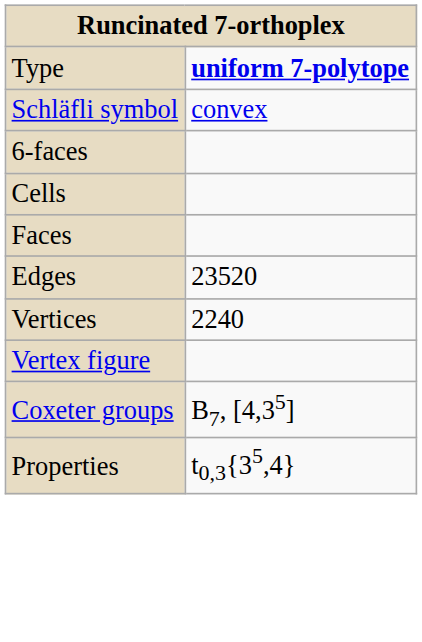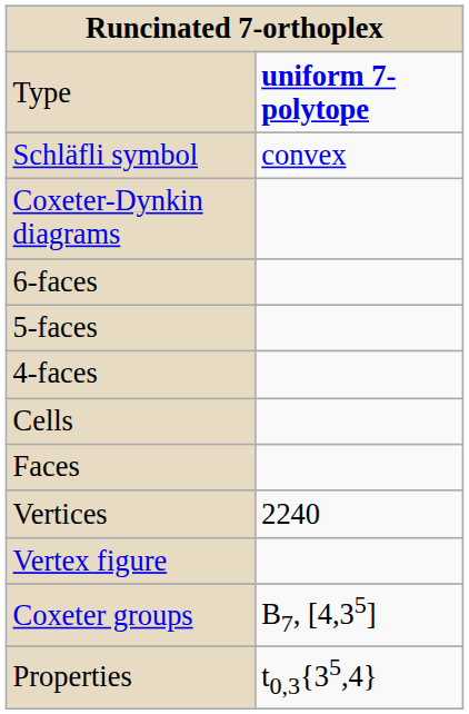+ row: Coxeter-Dynkin diagrams
+ row: 5-faces
+ row: 4-faces
- row: Edges | 23520
